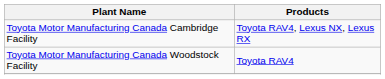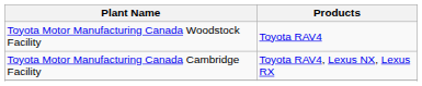rows swapped: Toyota Motor Manufacturing Canada Cambridge Facility <-> Toyota Motor Manufacturing Canada Woodstock Facility
